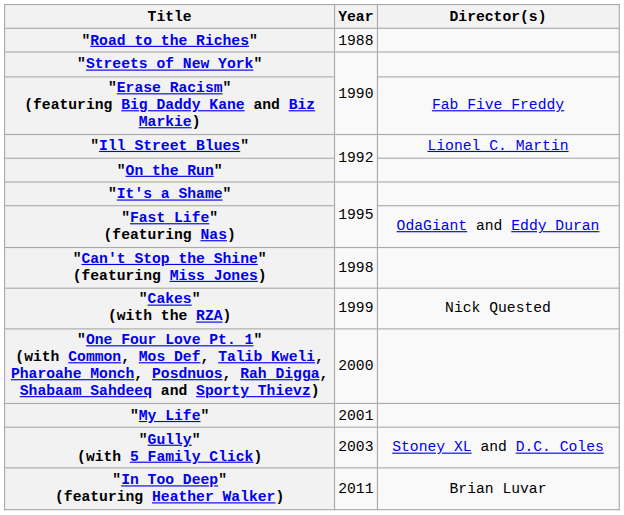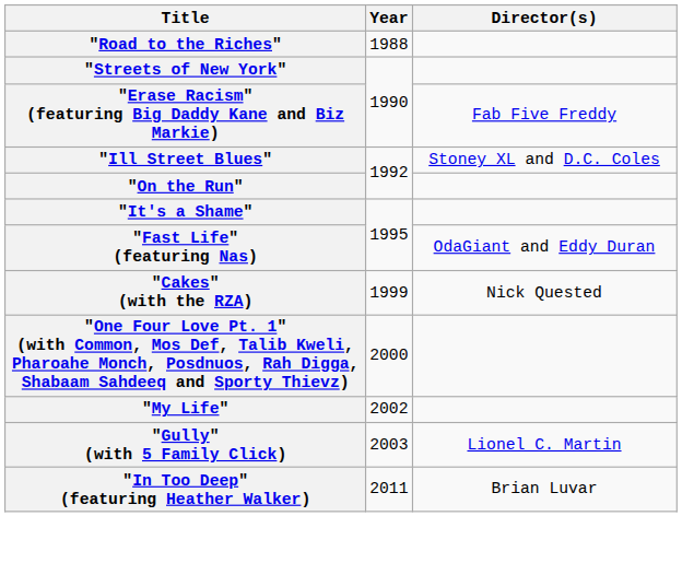"Ill Street Blues" | Director(s): Lionel C. Martin -> Stoney XL and D.C. Coles
- row: "Can't Stop the Shine" (featuring Miss Jones) | 1998
"My Life" | Year: 2001 -> 2002
"Gully" (with 5 Family Click) | Director(s): Stoney XL and D.C. Coles -> Lionel C. Martin
